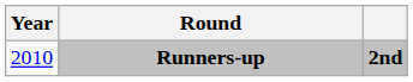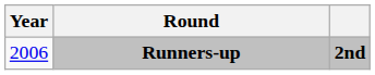Runners-up | Year: 2010 -> 2006
